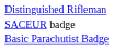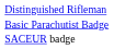rows swapped: Basic Parachutist Badge <-> SACEUR badge
